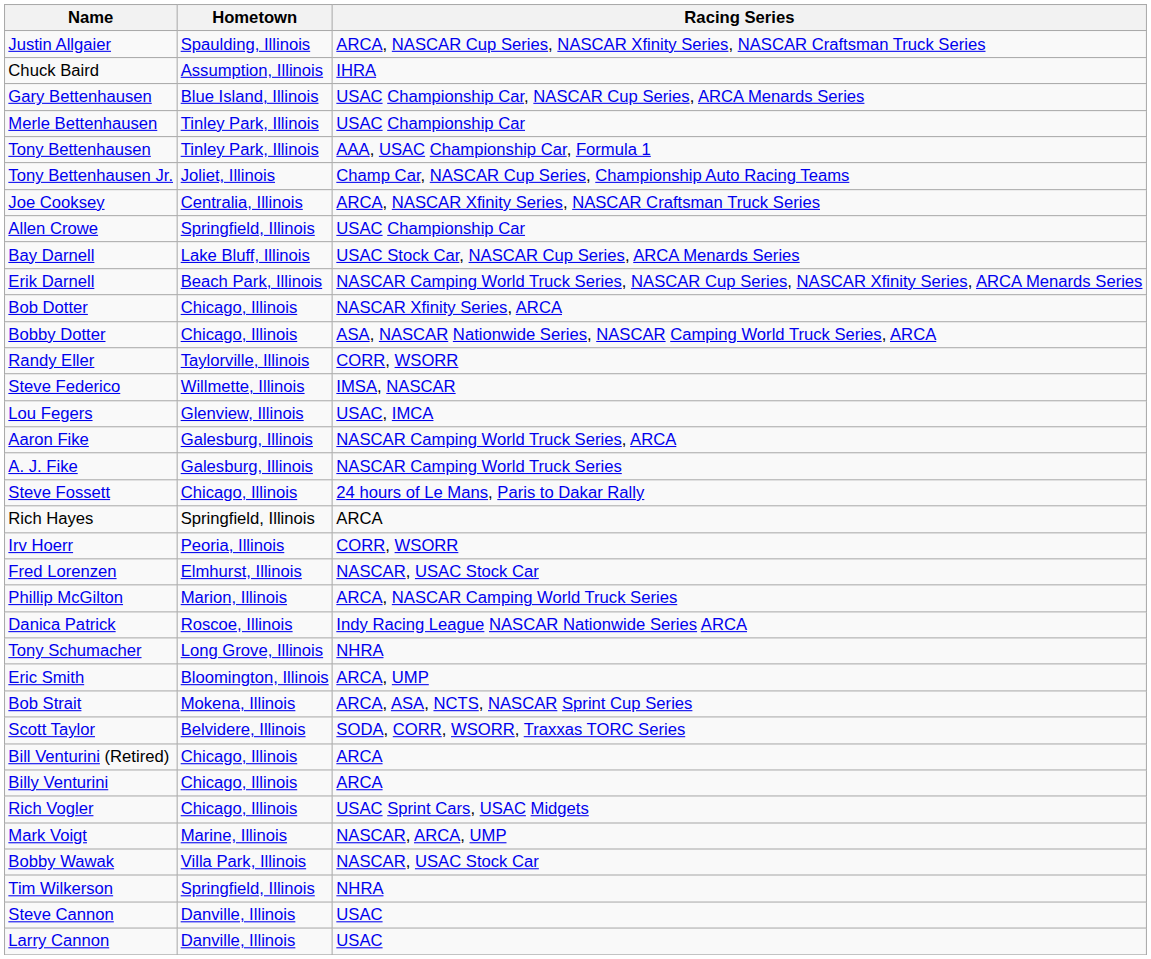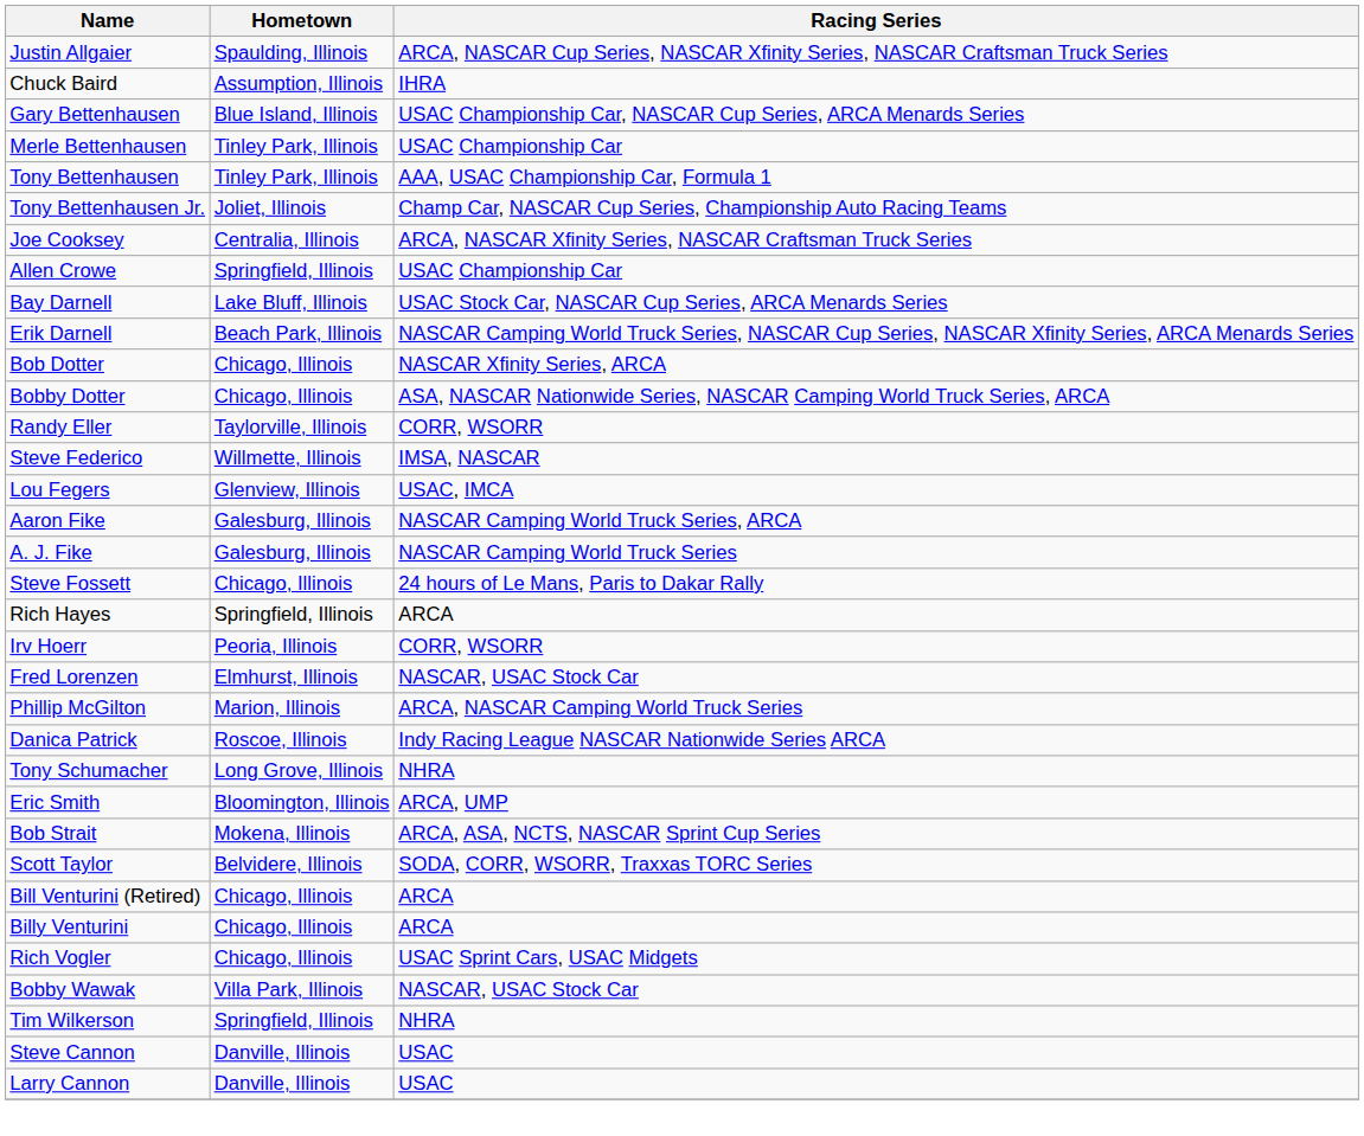- row: Mark Voigt | Marine, Illinois | NASCAR, ARCA, UMP
